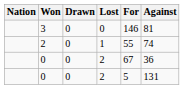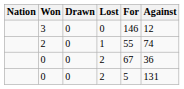3 | Against: 81 -> 12
